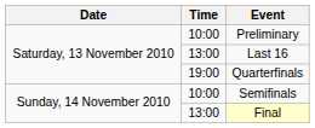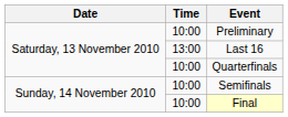Quarterfinals | Time: 19:00 -> 10:00
Final | Time: 13:00 -> 10:00
